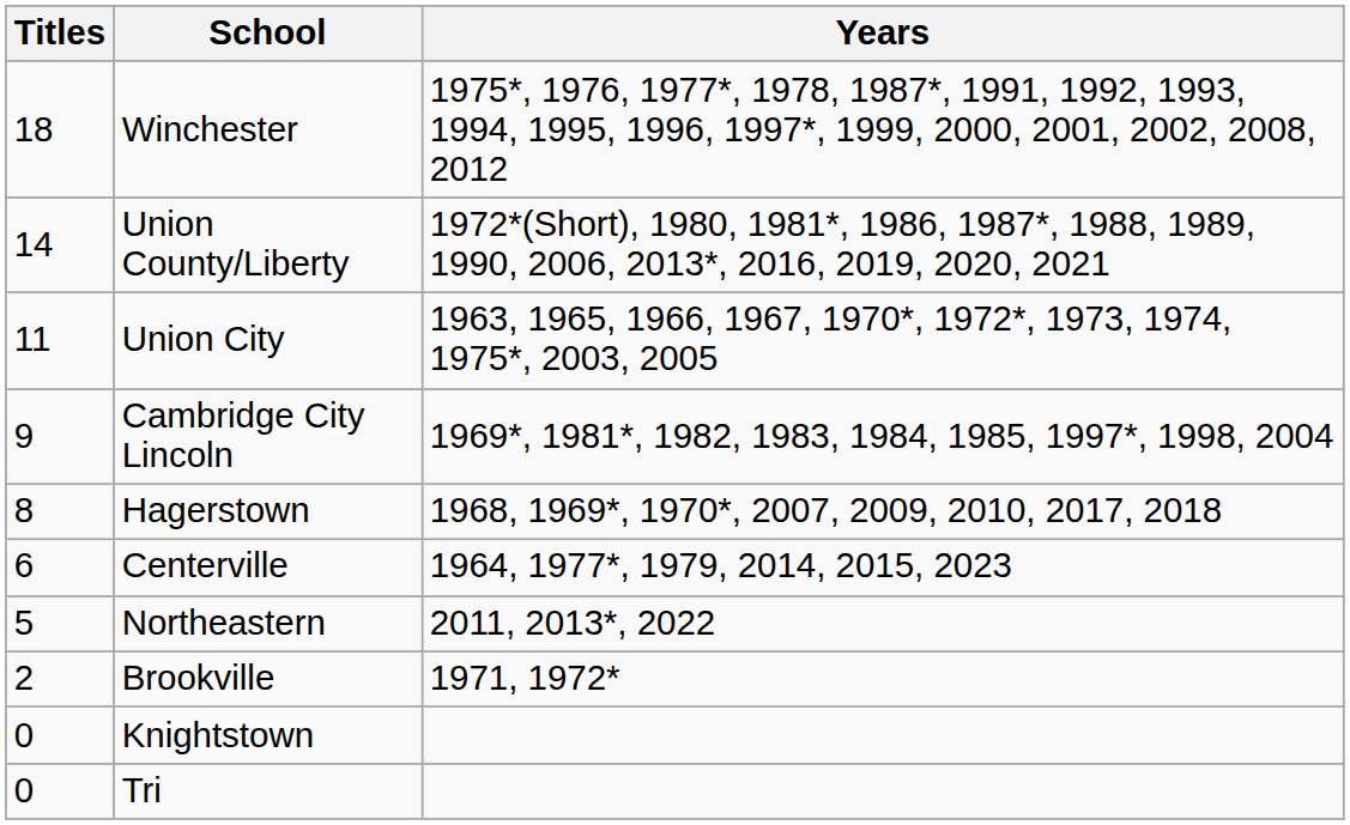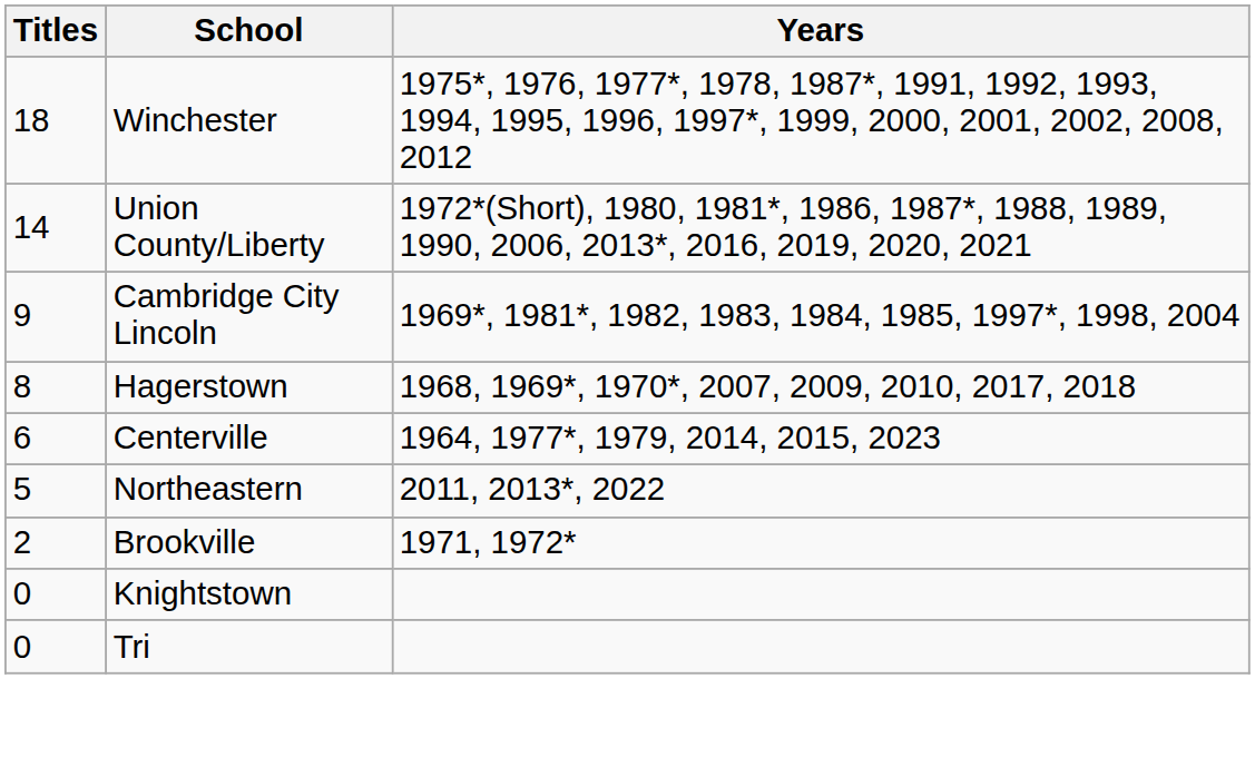- row: 11 | Union City | 1963, 1965, 1966, 1967, 1970*, 1972*, 1973, 1974, 1975*, 2003, 2005
